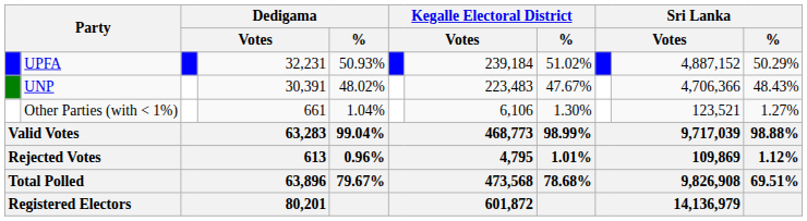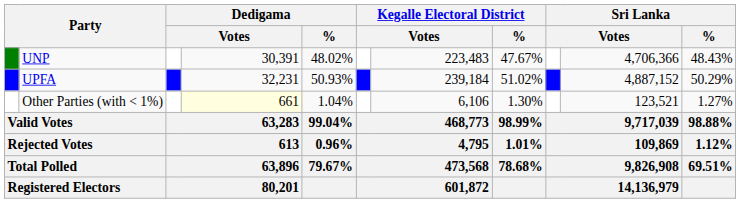rows swapped: UPFA <-> UNP
Other Parties (with < 1%) | column 4: no background -> lightyellow background
